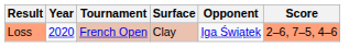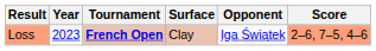Loss | Year: 2020 -> 2023
Loss | Tournament: normal -> bold
